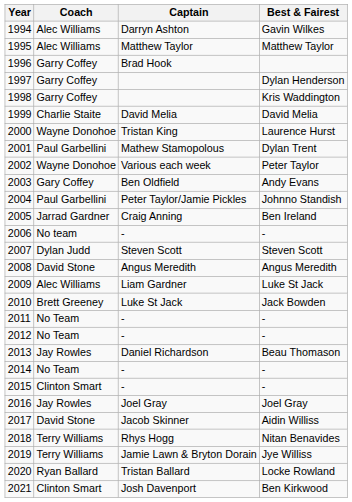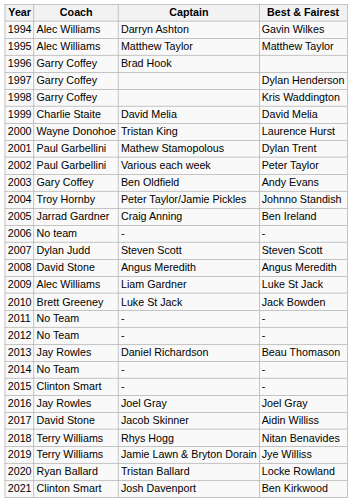2002 | Coach: Wayne Donohoe -> Paul Garbellini
2004 | Coach: Paul Garbellini -> Troy Hornby
